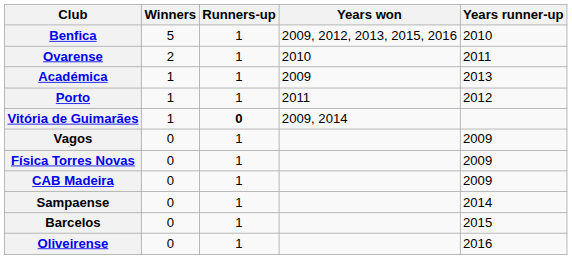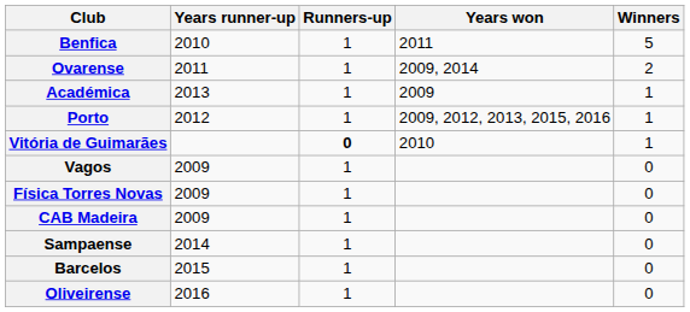columns swapped: Winners <-> Years runner-up
Benfica | Years won: 2009, 2012, 2013, 2015, 2016 -> 2011
Ovarense | Years won: 2010 -> 2009, 2014
Porto | Years won: 2011 -> 2009, 2012, 2013, 2015, 2016
Vitória de Guimarães | Years won: 2009, 2014 -> 2010
